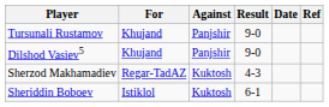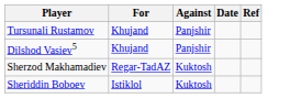- column: Result | 9-0 | 9-0 | 4-3 | 6-1
